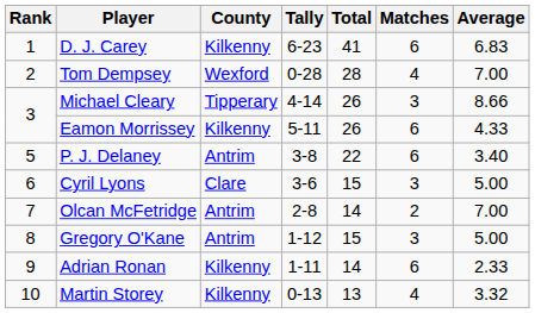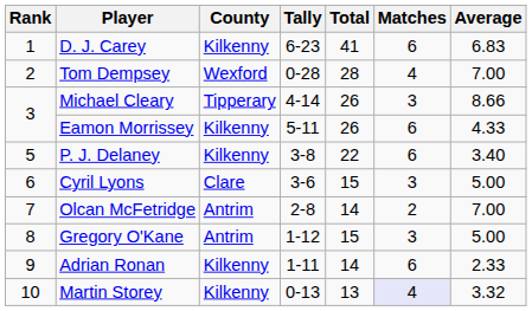P. J. Delaney | County: Antrim -> Kilkenny
Martin Storey | Matches: no background -> lavender background
